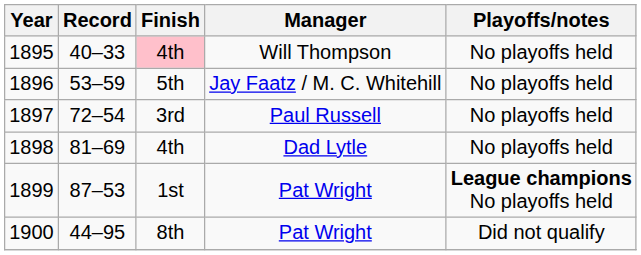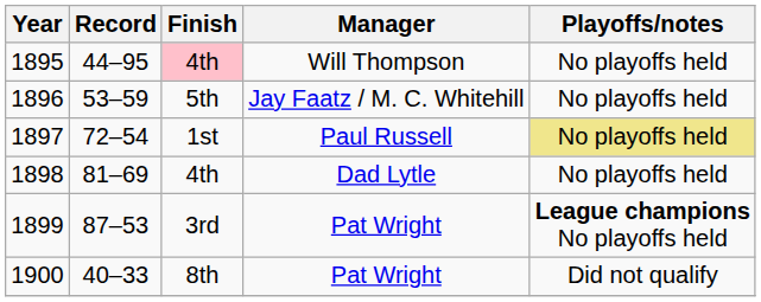1895 | Record: 40–33 -> 44–95
1897 | Finish: 3rd -> 1st
1897 | Playoffs/notes: no background -> khaki background
1899 | Finish: 1st -> 3rd
1900 | Record: 44–95 -> 40–33
